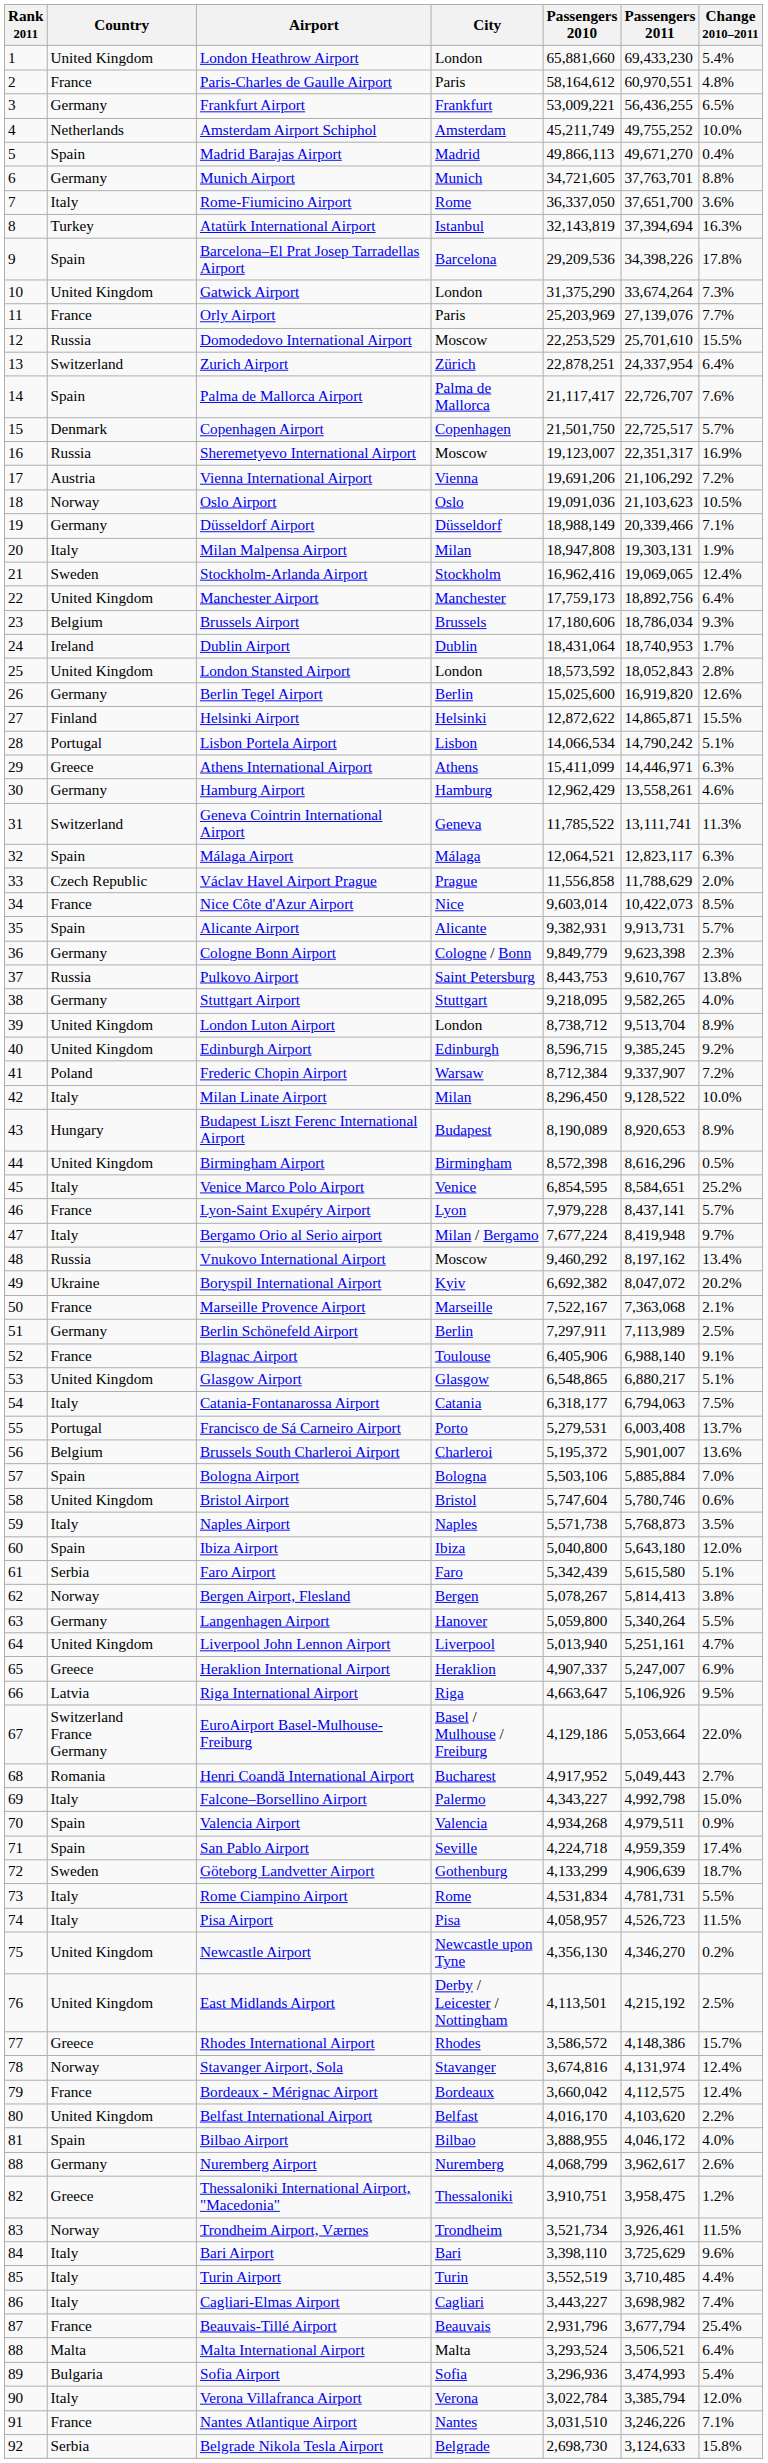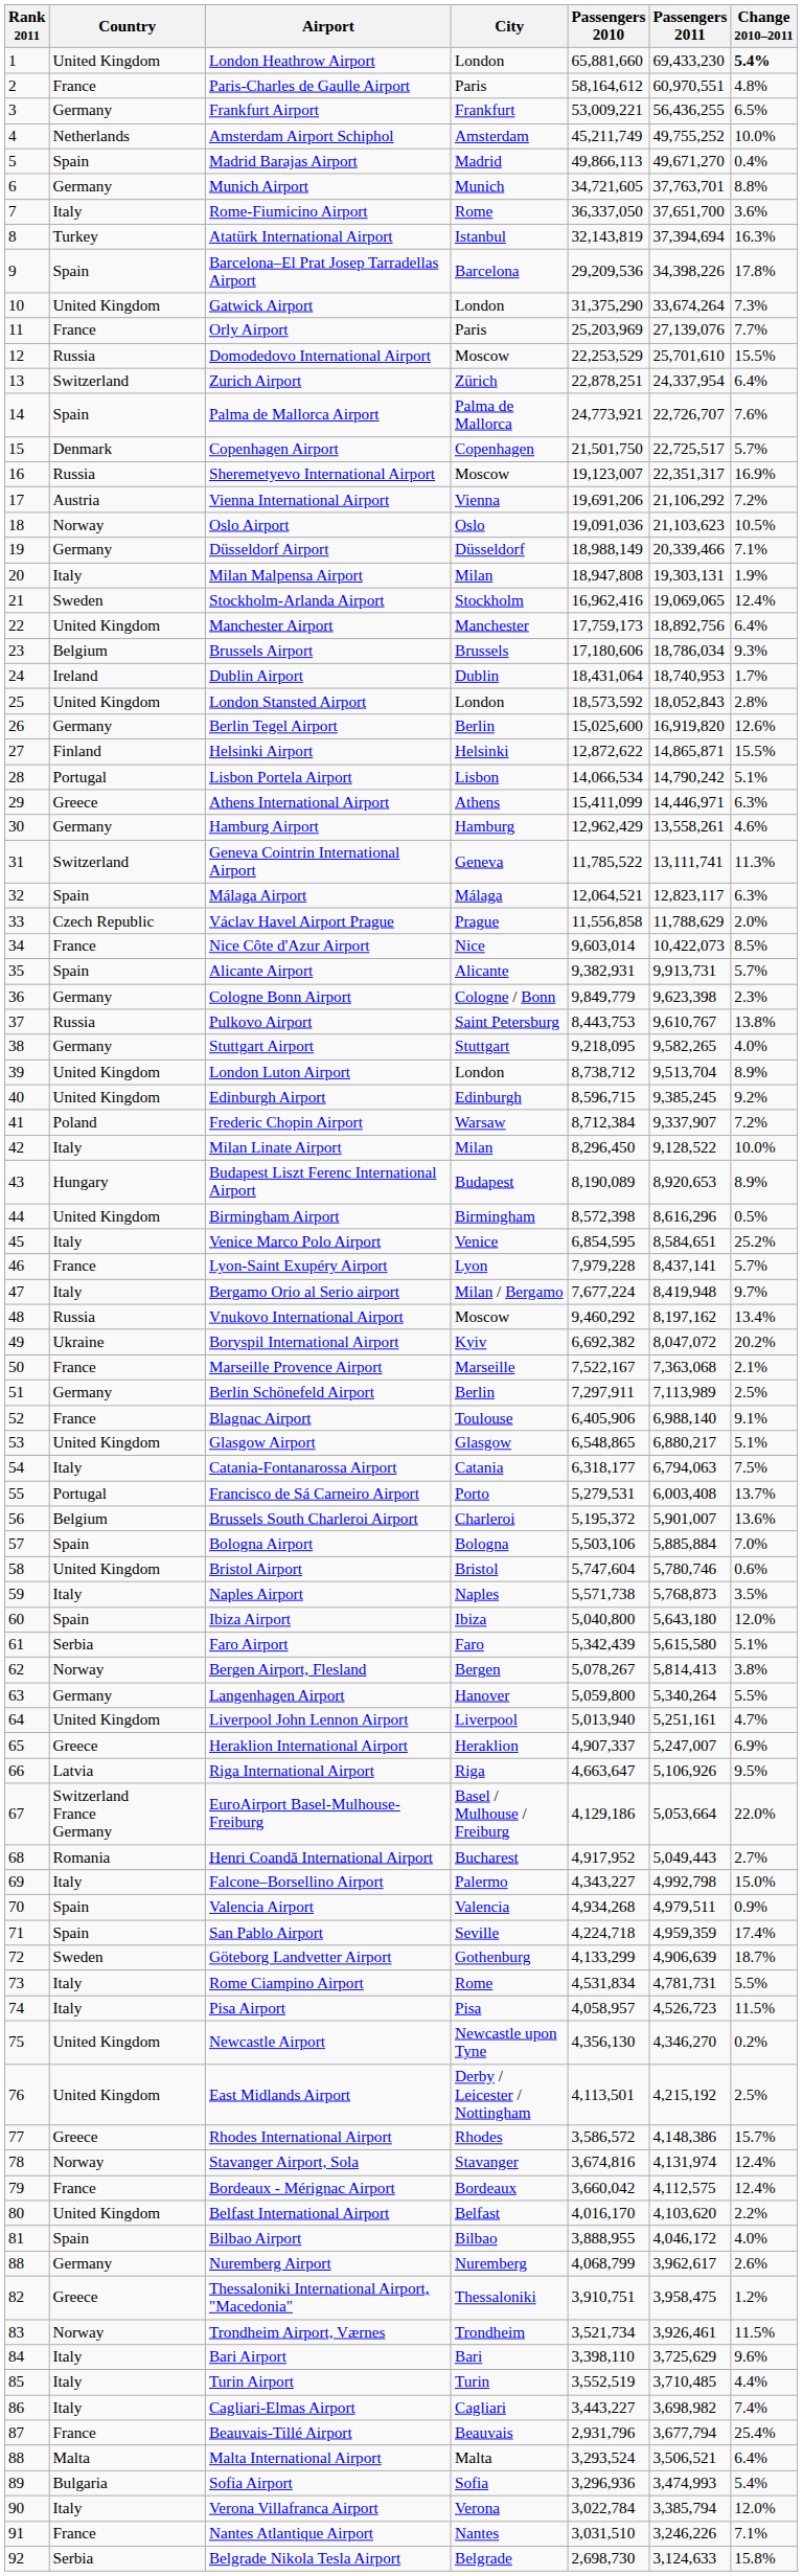London Heathrow Airport | Change 2010–2011: normal -> bold
Palma de Mallorca Airport | Passengers 2010: 21,117,417 -> 24,773,921
